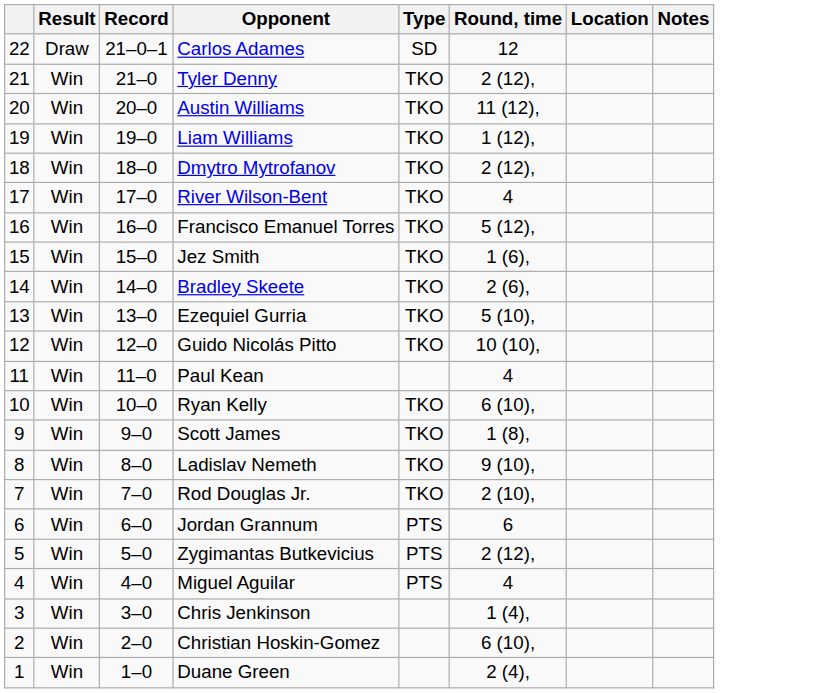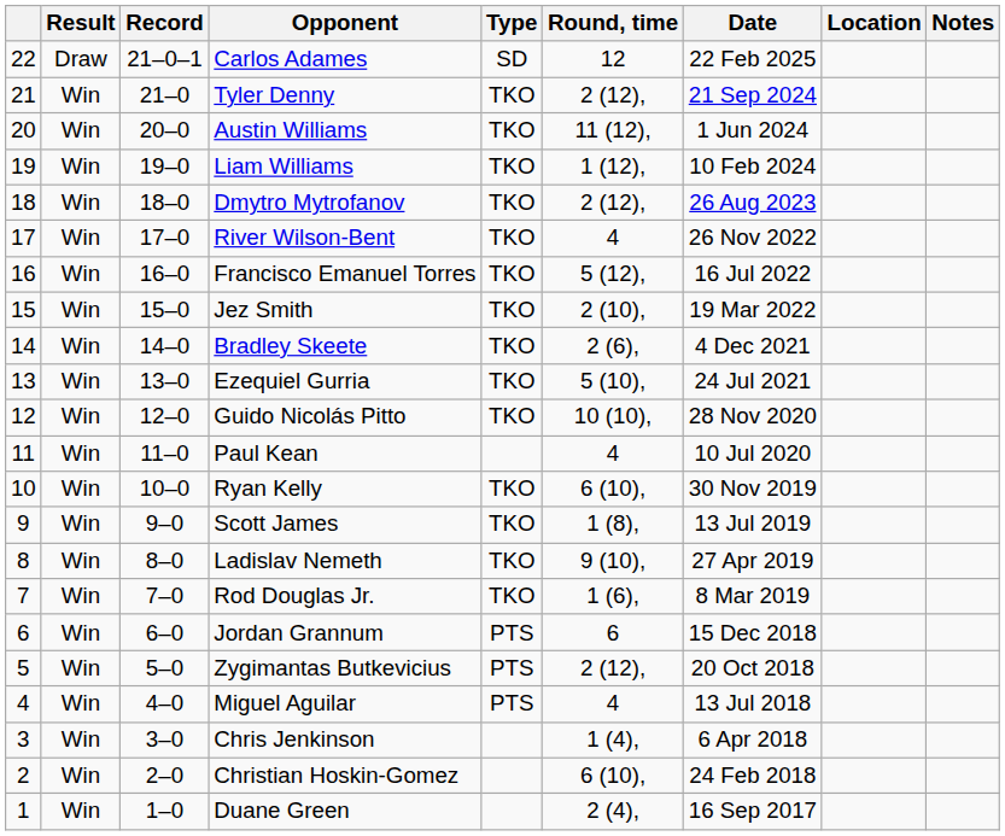+ column: Date | 22 Feb 2025 | 21 Sep 2024 | 1 Jun 2024 | 10 Feb 2024 | 26 Aug 2023 | 26 Nov 2022 | 16 Jul 2022 | 19 Mar 2022 | 4 Dec 2021 | 24 Jul 2021 | 28 Nov 2020 | 10 Jul 2020 | 30 Nov 2019 | 13 Jul 2019 | 27 Apr 2019 | 8 Mar 2019 | 15 Dec 2018 | 20 Oct 2018 | 13 Jul 2018 | 6 Apr 2018 | 24 Feb 2018 | 16 Sep 2017
Jez Smith | Round, time: 1 (6), -> 2 (10),
Rod Douglas Jr. | Round, time: 2 (10), -> 1 (6),
